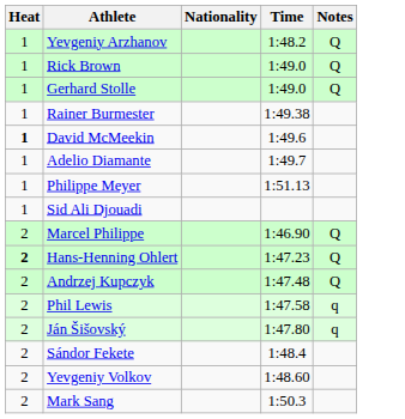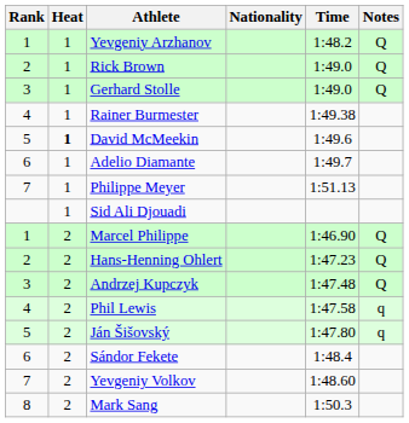+ column: Rank | 1 | 2 | 3 | 4 | 5 | 6 | 7 | 1 | 2 | 3 | 4 | 5 | 6 | 7 | 8
Hans-Henning Ohlert | Heat: bold -> normal
